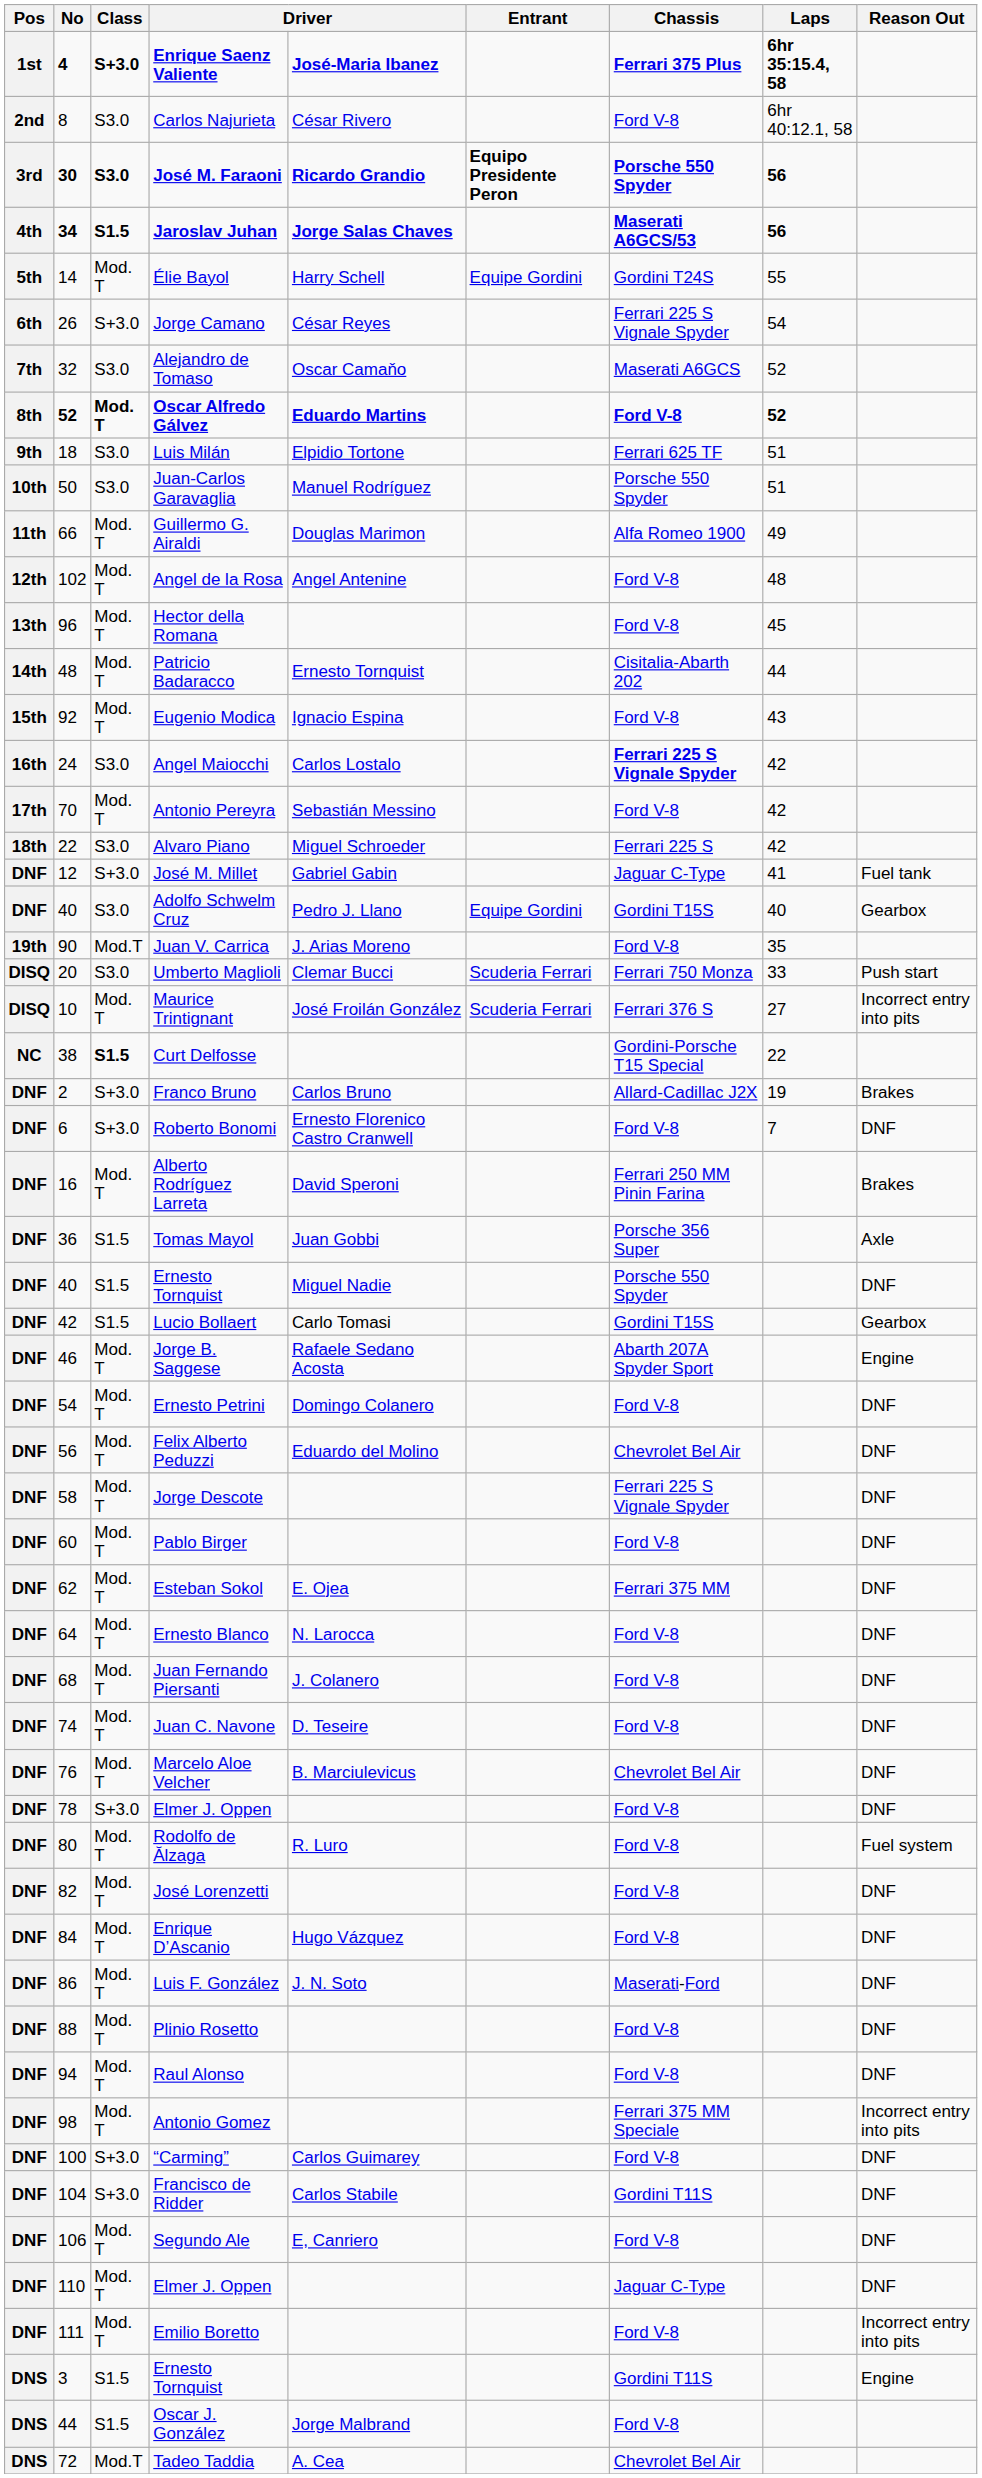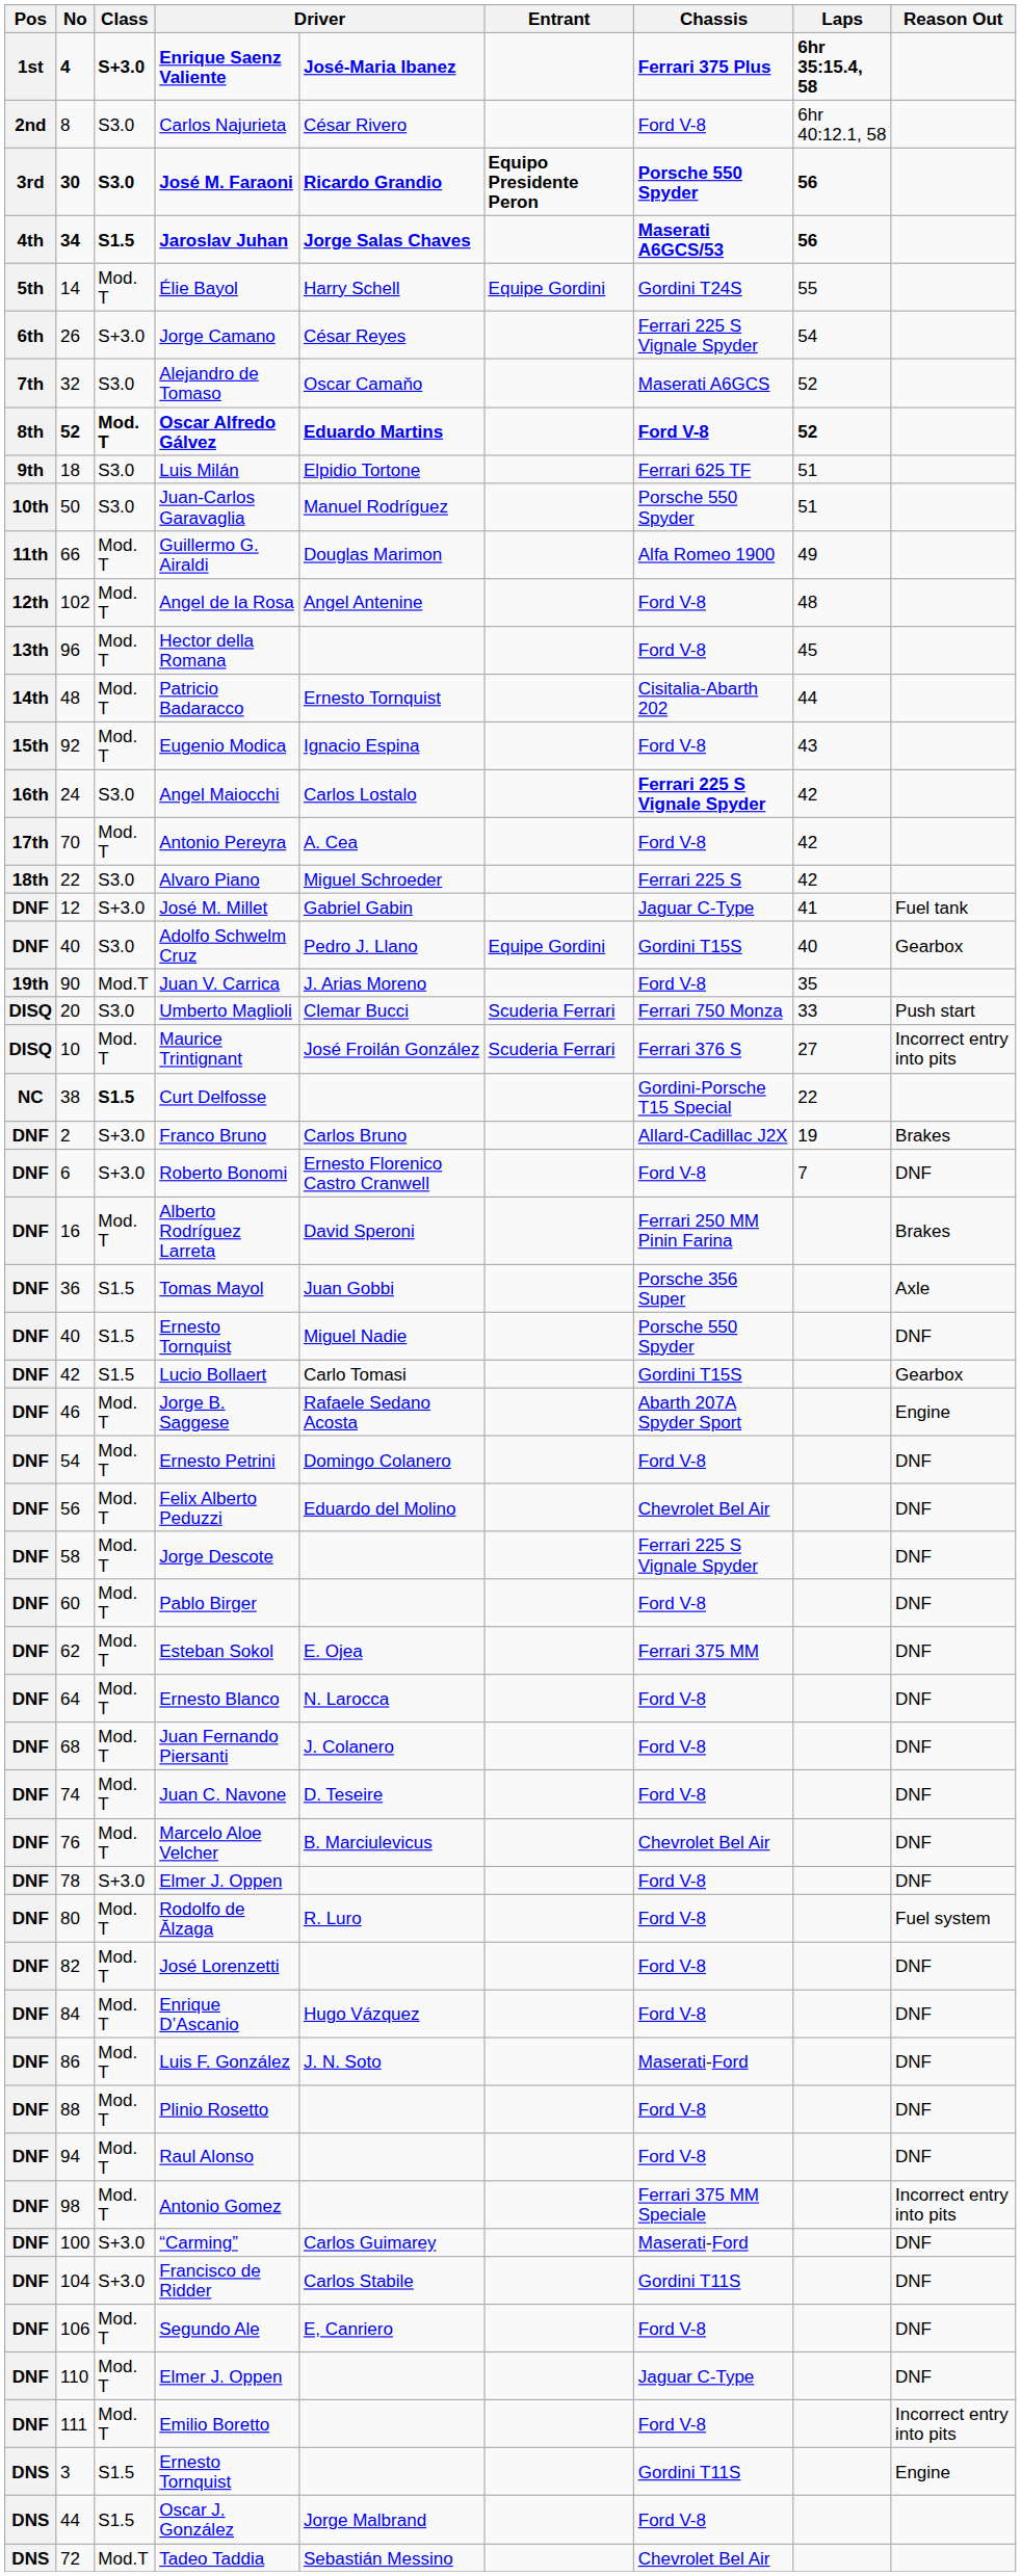Antonio Pereyra | column 5: Sebastián Messino -> A. Cea
“Carming” | Chassis: Ford V-8 -> Maserati-Ford
Tadeo Taddia | column 5: A. Cea -> Sebastián Messino
